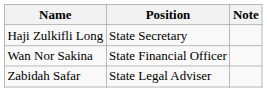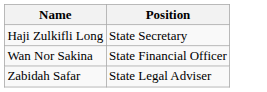- column: Note
